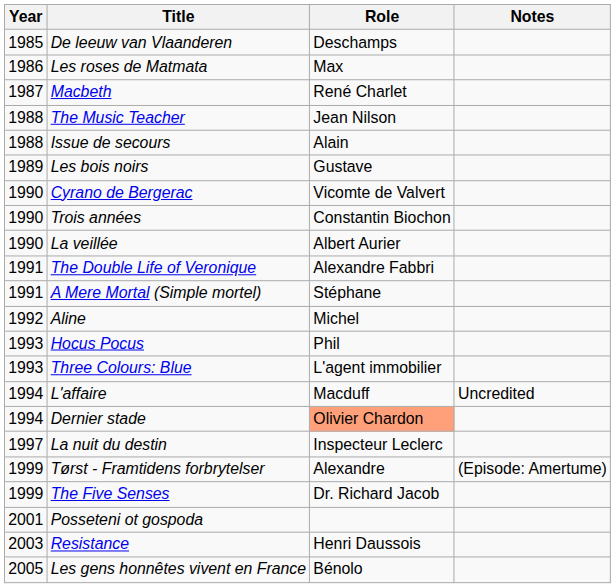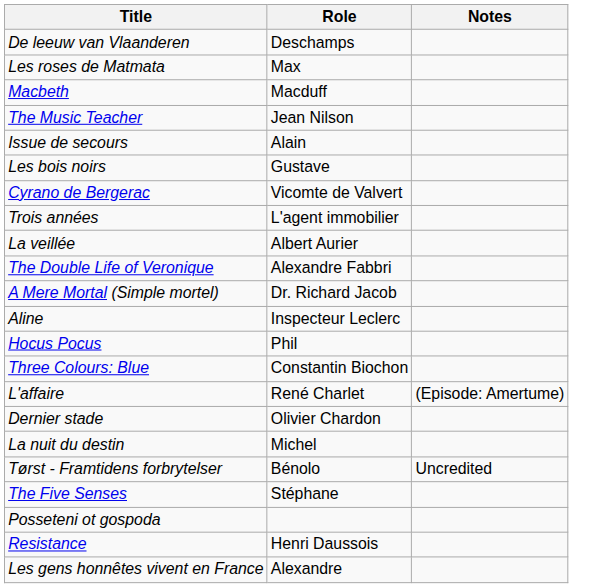- column: Year | 1985 | 1986 | 1987 | 1988 | 1988 | 1989 | 1990 | 1990 | 1990 | 1991 | 1991 | 1992 | 1993 | 1993 | 1994 | 1994 | 1997 | 1999 | 1999 | 2001 | 2003 | 2005
Macbeth | Role: René Charlet -> Macduff
Trois années | Role: Constantin Biochon -> L'agent immobilier
A Mere Mortal (Simple mortel) | Role: Stéphane -> Dr. Richard Jacob
Aline | Role: Michel -> Inspecteur Leclerc
Three Colours: Blue | Role: L'agent immobilier -> Constantin Biochon
L'affaire | Role: Macduff -> René Charlet
L'affaire | Notes: Uncredited -> (Episode: Amertume)
Dernier stade | Role: lightsalmon background -> no background
La nuit du destin | Role: Inspecteur Leclerc -> Michel
Tørst - Framtidens forbrytelser | Role: Alexandre -> Bénolo
Tørst - Framtidens forbrytelser | Notes: (Episode: Amertume) -> Uncredited
The Five Senses | Role: Dr. Richard Jacob -> Stéphane
Les gens honnêtes vivent en France | Role: Bénolo -> Alexandre
